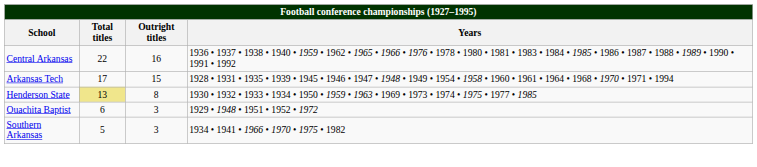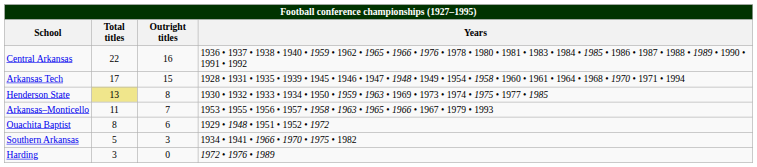+ row: Arkansas–Monticello | 11 | 7 | 1953 • 1955 • 1956 • 1957 • 1958 • 1963 • 1965 • 1966 • 1967 • 1979 • 1993
Ouachita Baptist | Total titles: 6 -> 8
Ouachita Baptist | Outright titles: 3 -> 6
+ row: Harding | 3 | 0 | 1972 • 1976 • 1989
